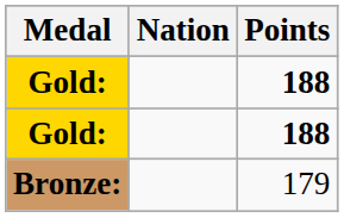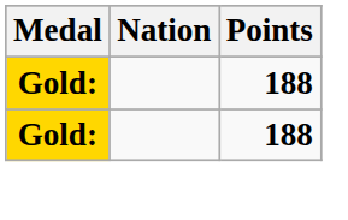- row: Bronze: | 179
